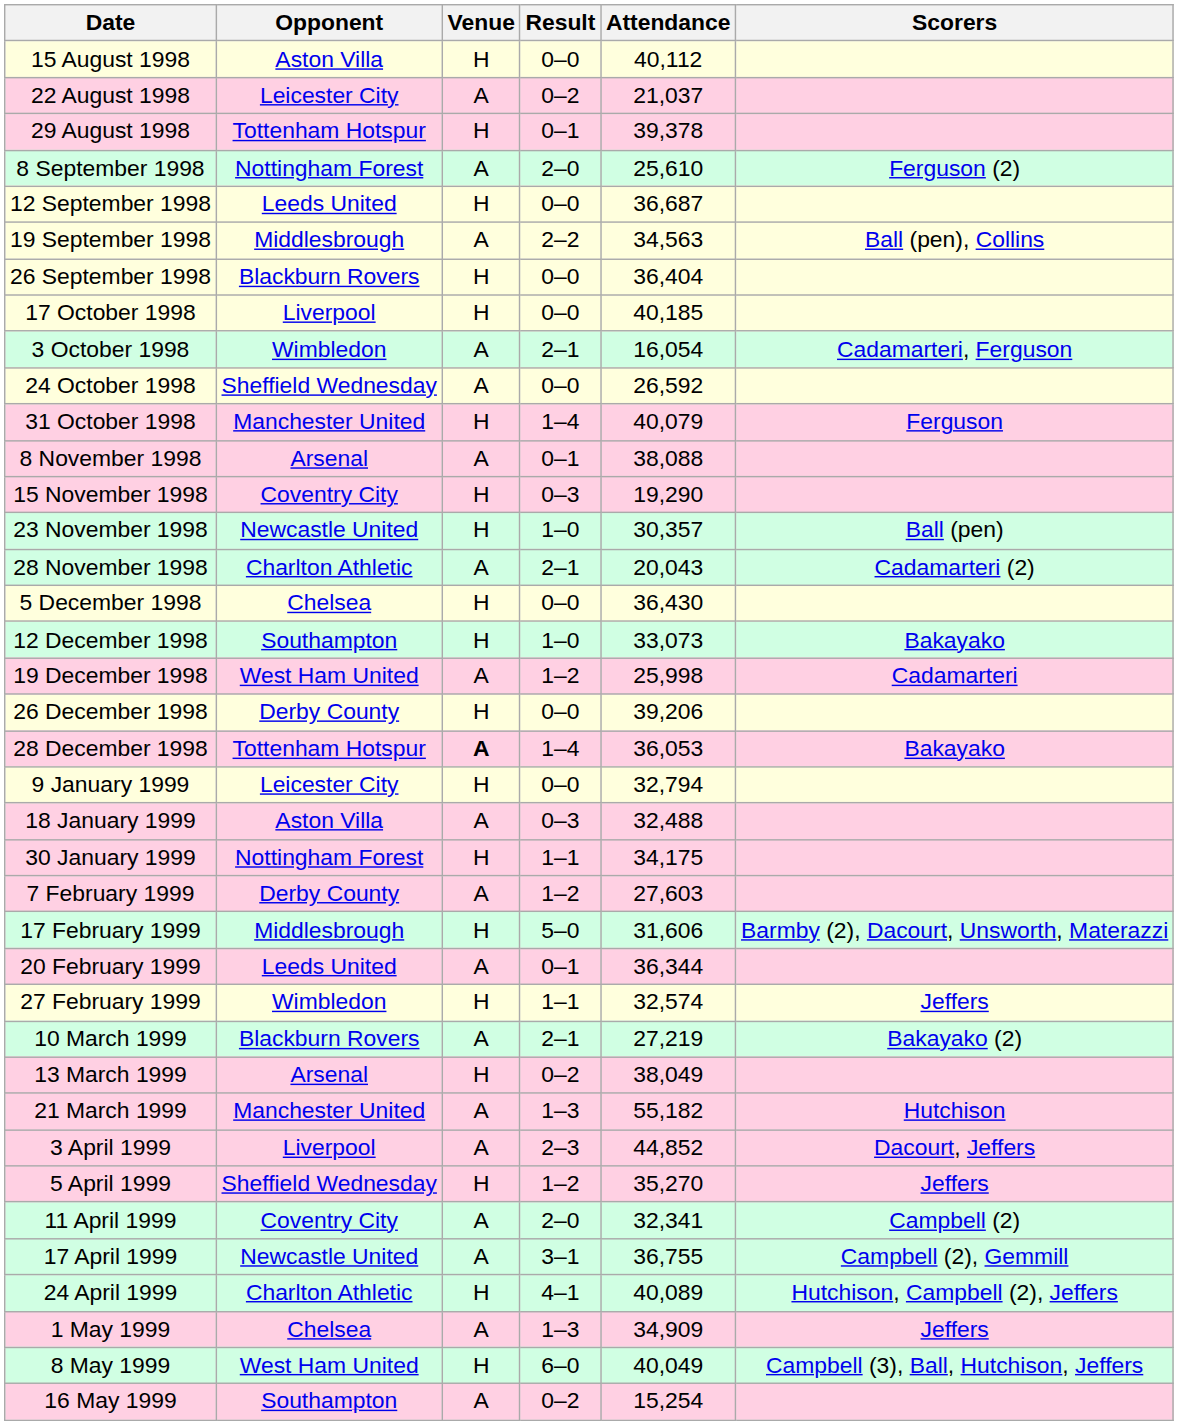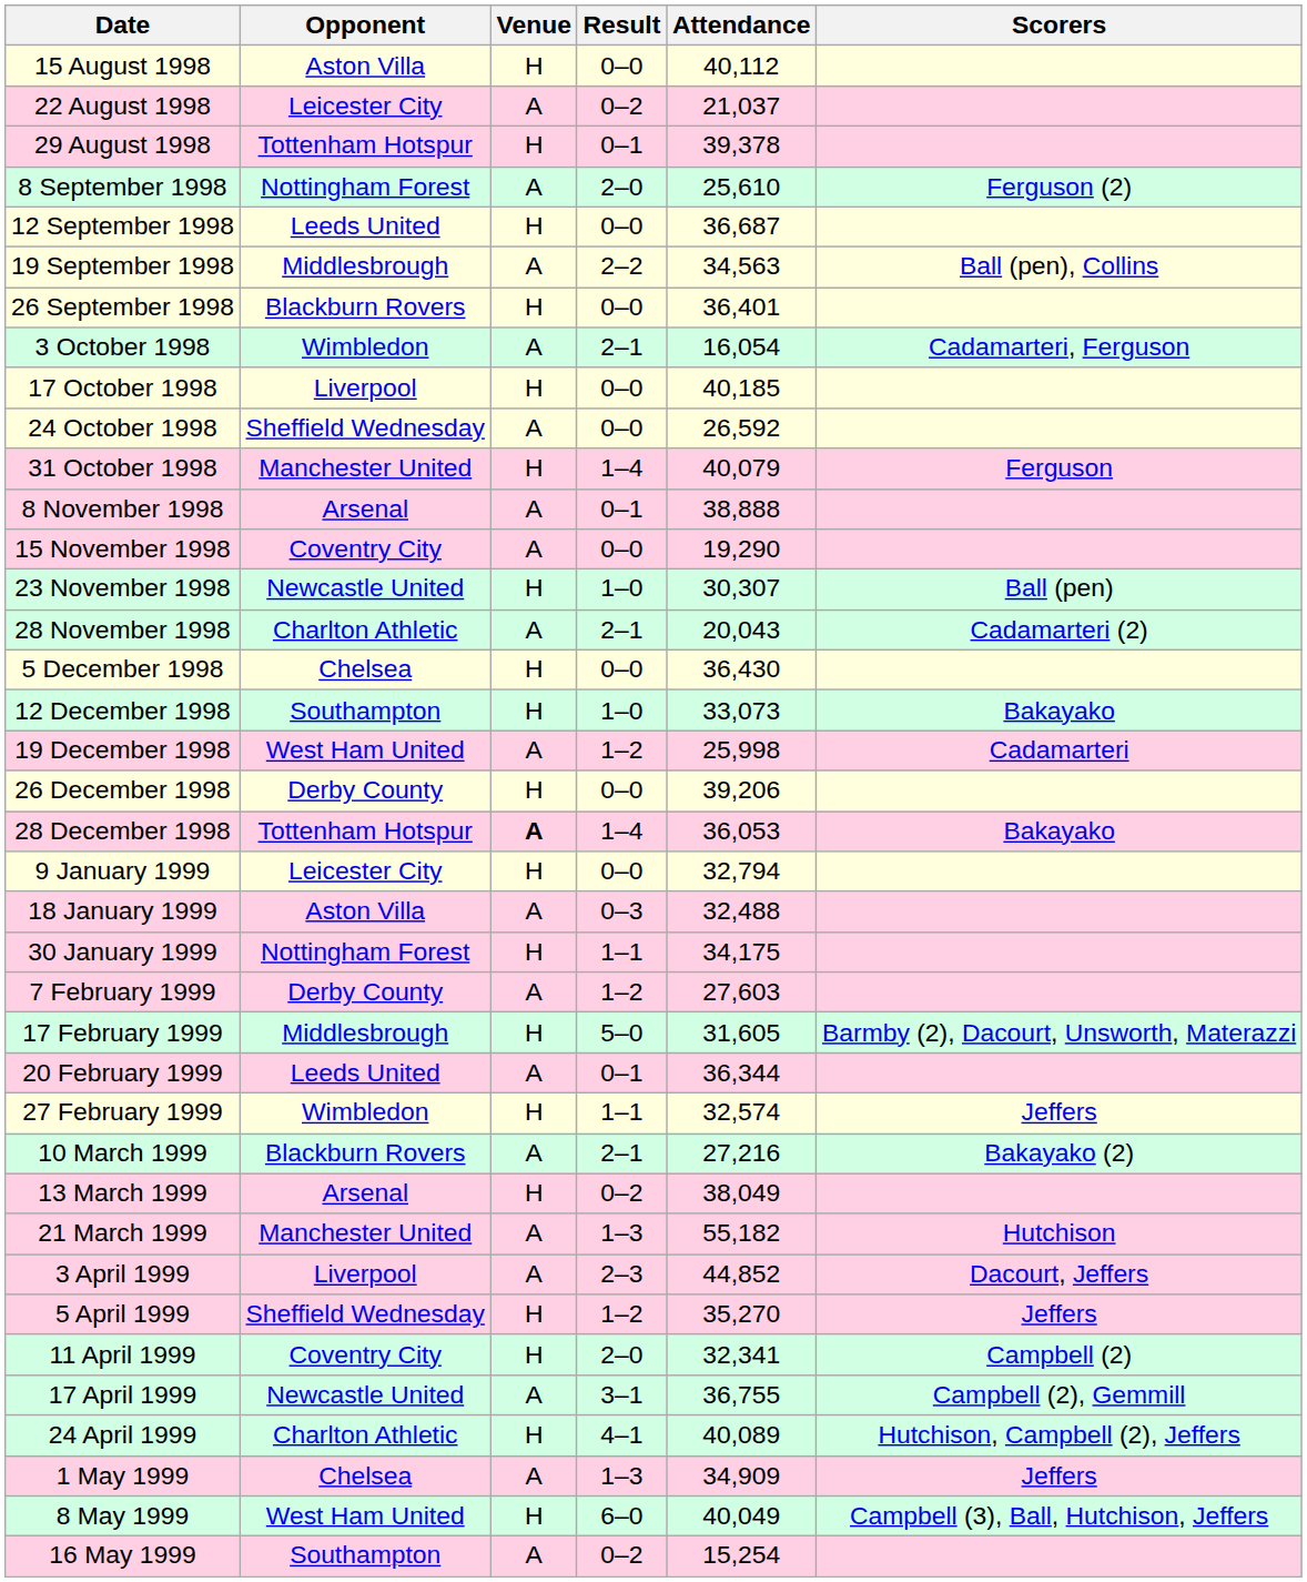26 September 1998 | Attendance: 36,404 -> 36,401
rows swapped: 3 October 1998 <-> 17 October 1998
8 November 1998 | Attendance: 38,088 -> 38,888
15 November 1998 | Venue: H -> A
15 November 1998 | Result: 0–3 -> 0–0
23 November 1998 | Attendance: 30,357 -> 30,307
17 February 1999 | Attendance: 31,606 -> 31,605
10 March 1999 | Attendance: 27,219 -> 27,216
11 April 1999 | Venue: A -> H
